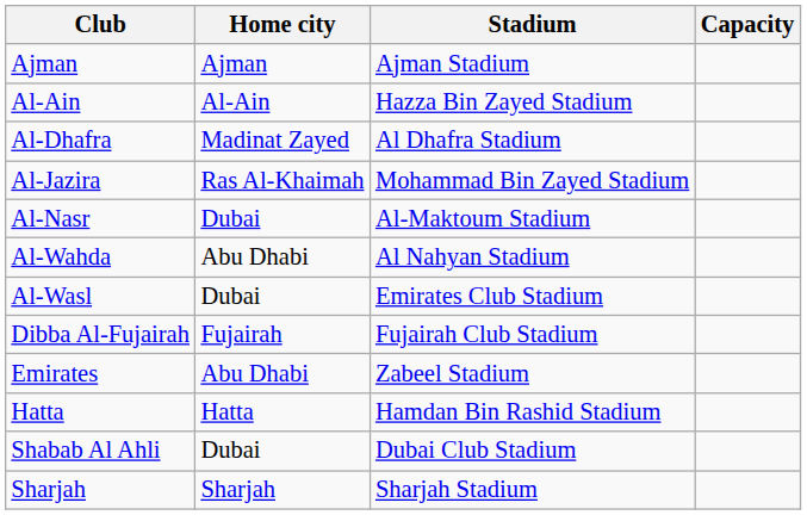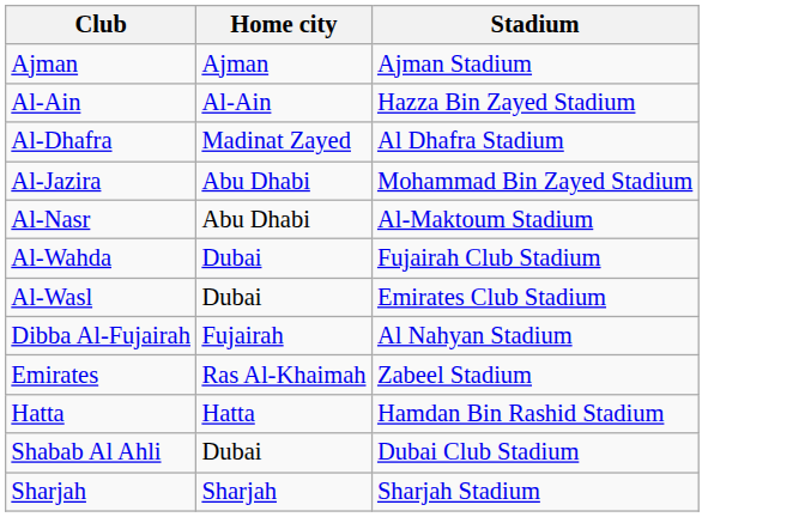- column: Capacity
Al-Jazira | Home city: Ras Al-Khaimah -> Abu Dhabi
Al-Nasr | Home city: Dubai -> Abu Dhabi
Al-Wahda | Home city: Abu Dhabi -> Dubai
Al-Wahda | Stadium: Al Nahyan Stadium -> Fujairah Club Stadium
Dibba Al-Fujairah | Stadium: Fujairah Club Stadium -> Al Nahyan Stadium
Emirates | Home city: Abu Dhabi -> Ras Al-Khaimah
